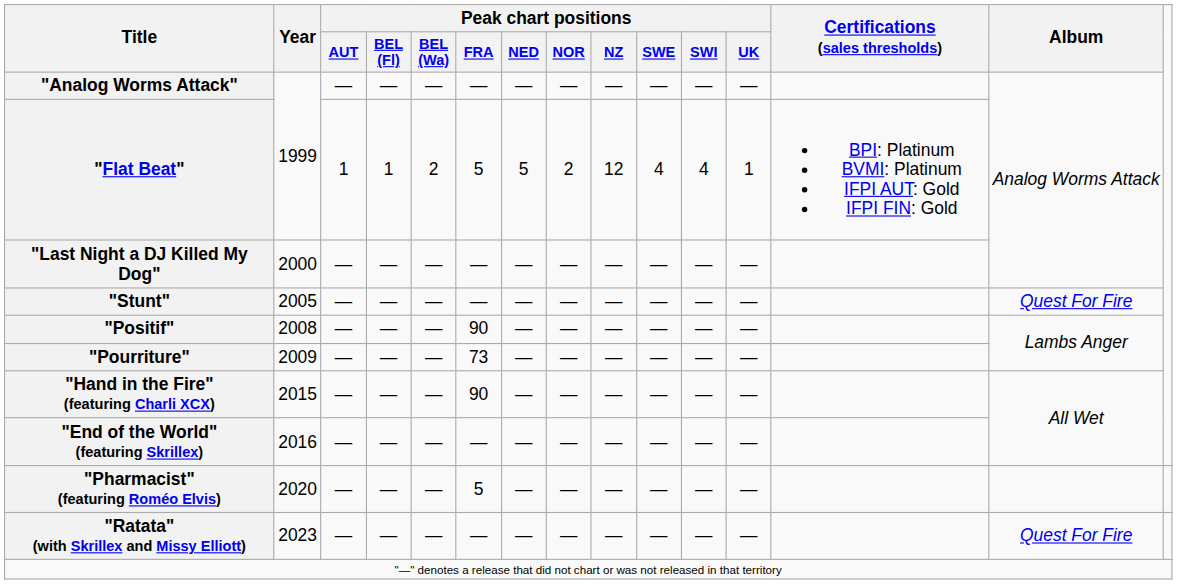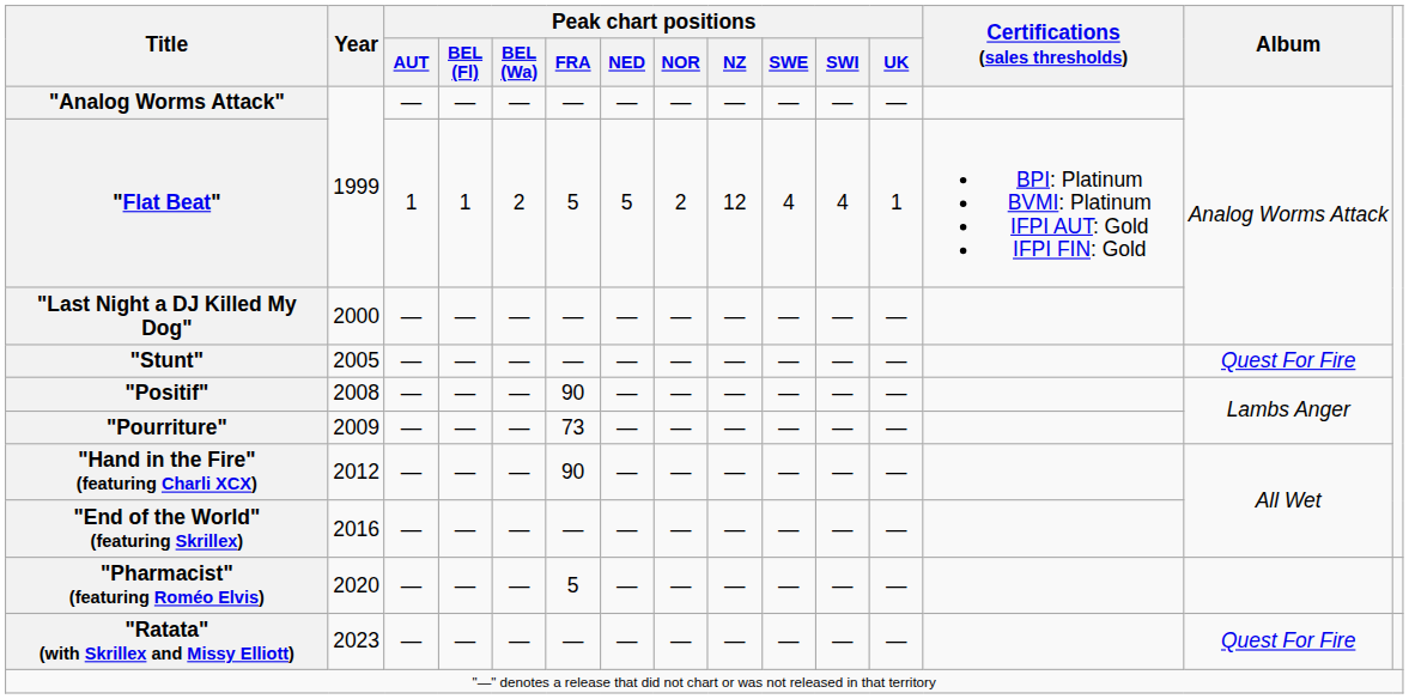"Hand in the Fire" (featuring Charli XCX) | Year: 2015 -> 2012
